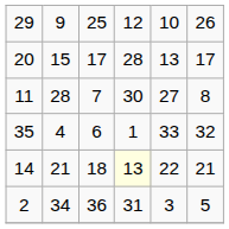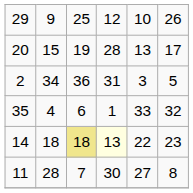20 | column 3: 17 -> 19
rows swapped: 2 <-> 11
14 | column 2: 21 -> 18
14 | column 3: no background -> khaki background
14 | column 6: 21 -> 23
